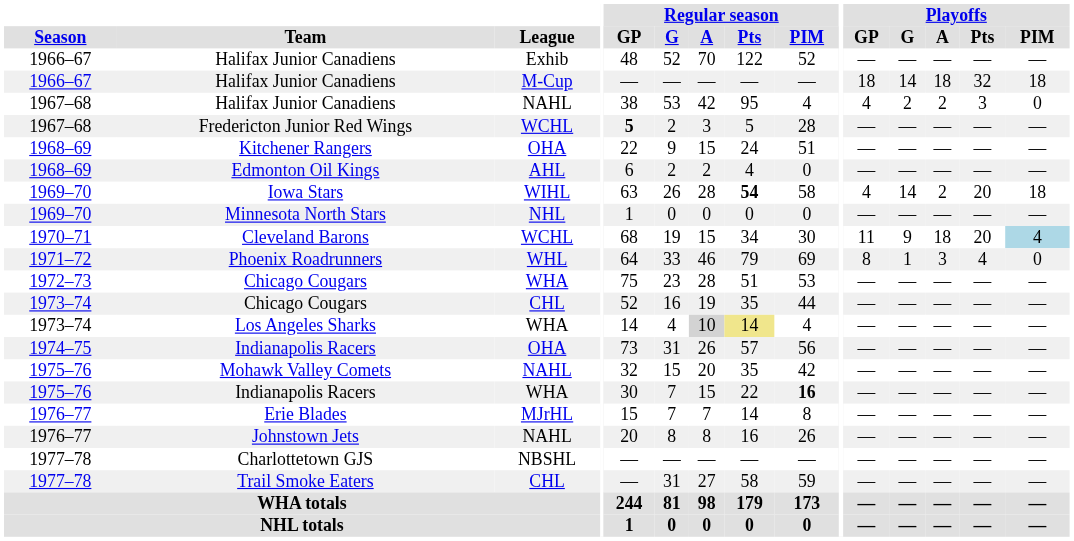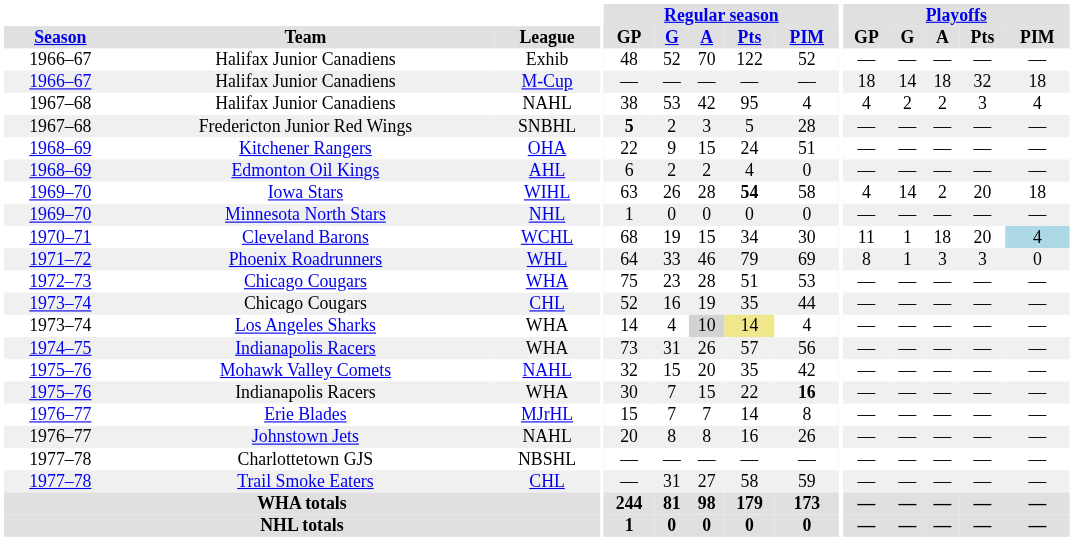1967–68 / Halifax Junior Canadiens | Playoffs / PIM: 0 -> 4
Fredericton Junior Red Wings | League: WCHL -> SNBHL
Cleveland Barons | Playoffs / G: 9 -> 1
Phoenix Roadrunners | Playoffs / Pts: 4 -> 3
1974–75 / Indianapolis Racers | League: OHA -> WHA
